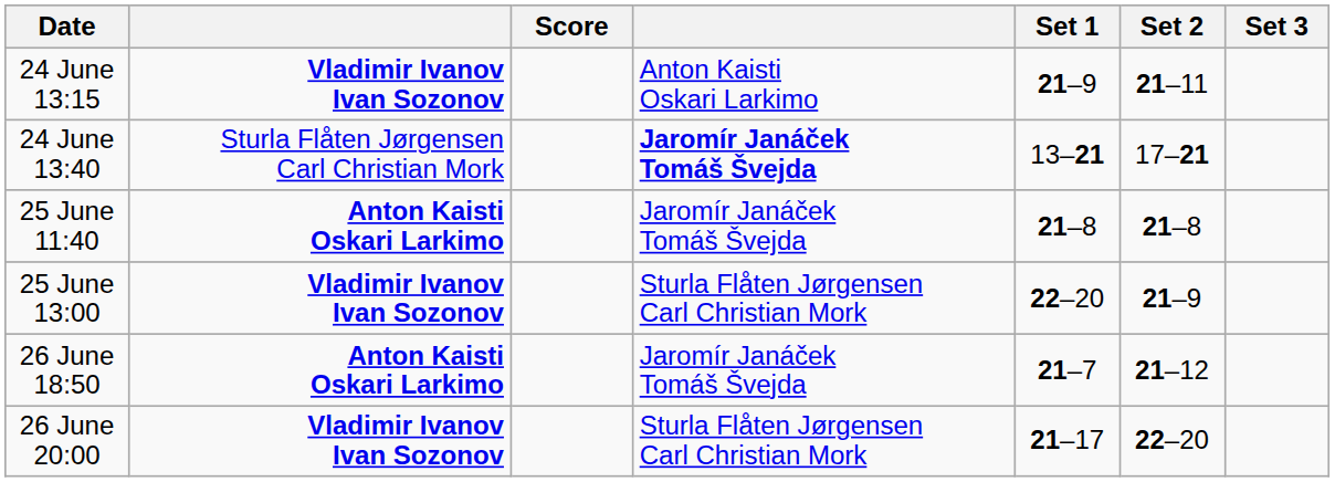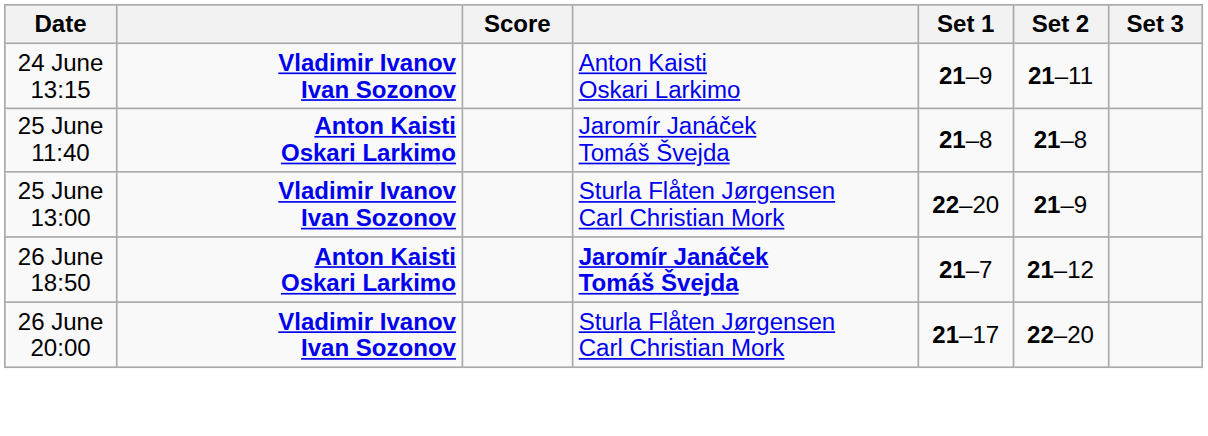- row: 24 June 13:40 | Sturla Flåten Jørgensen Carl Christian Mork | Jaromír Janáček Tomáš Švejda | 13–21 | 17–21
26 June 18:50 | column 4: normal -> bold
